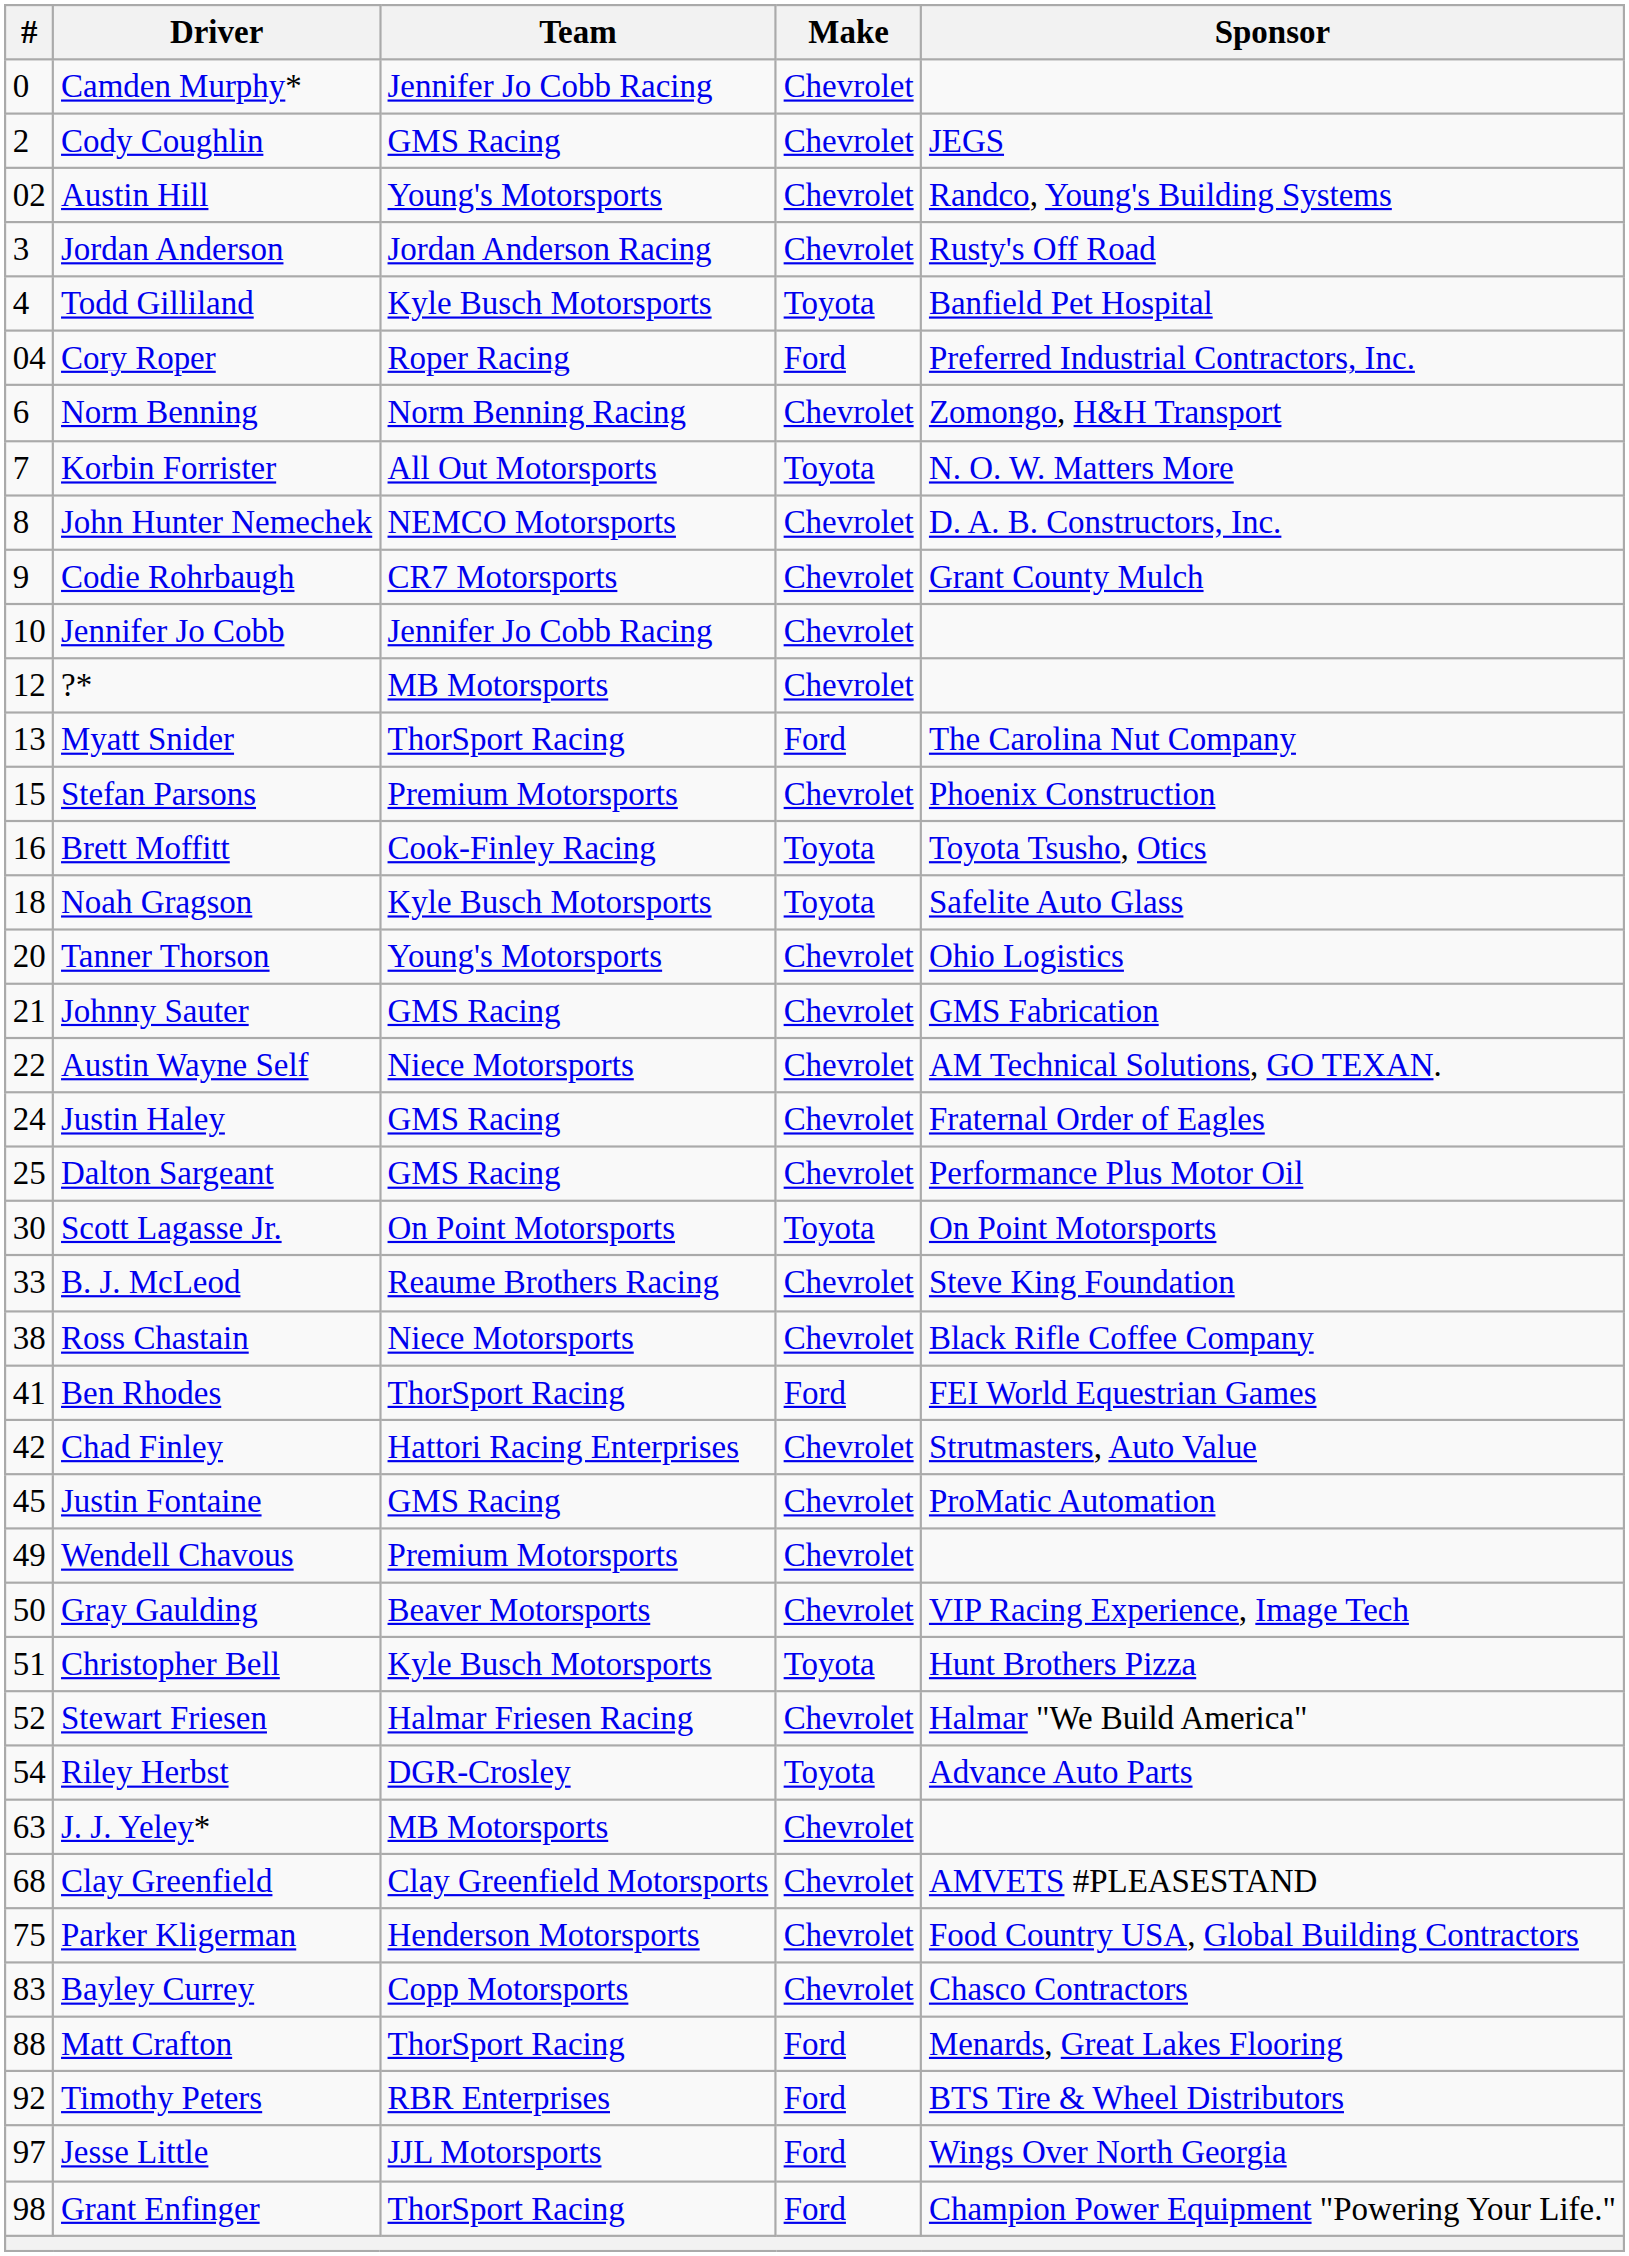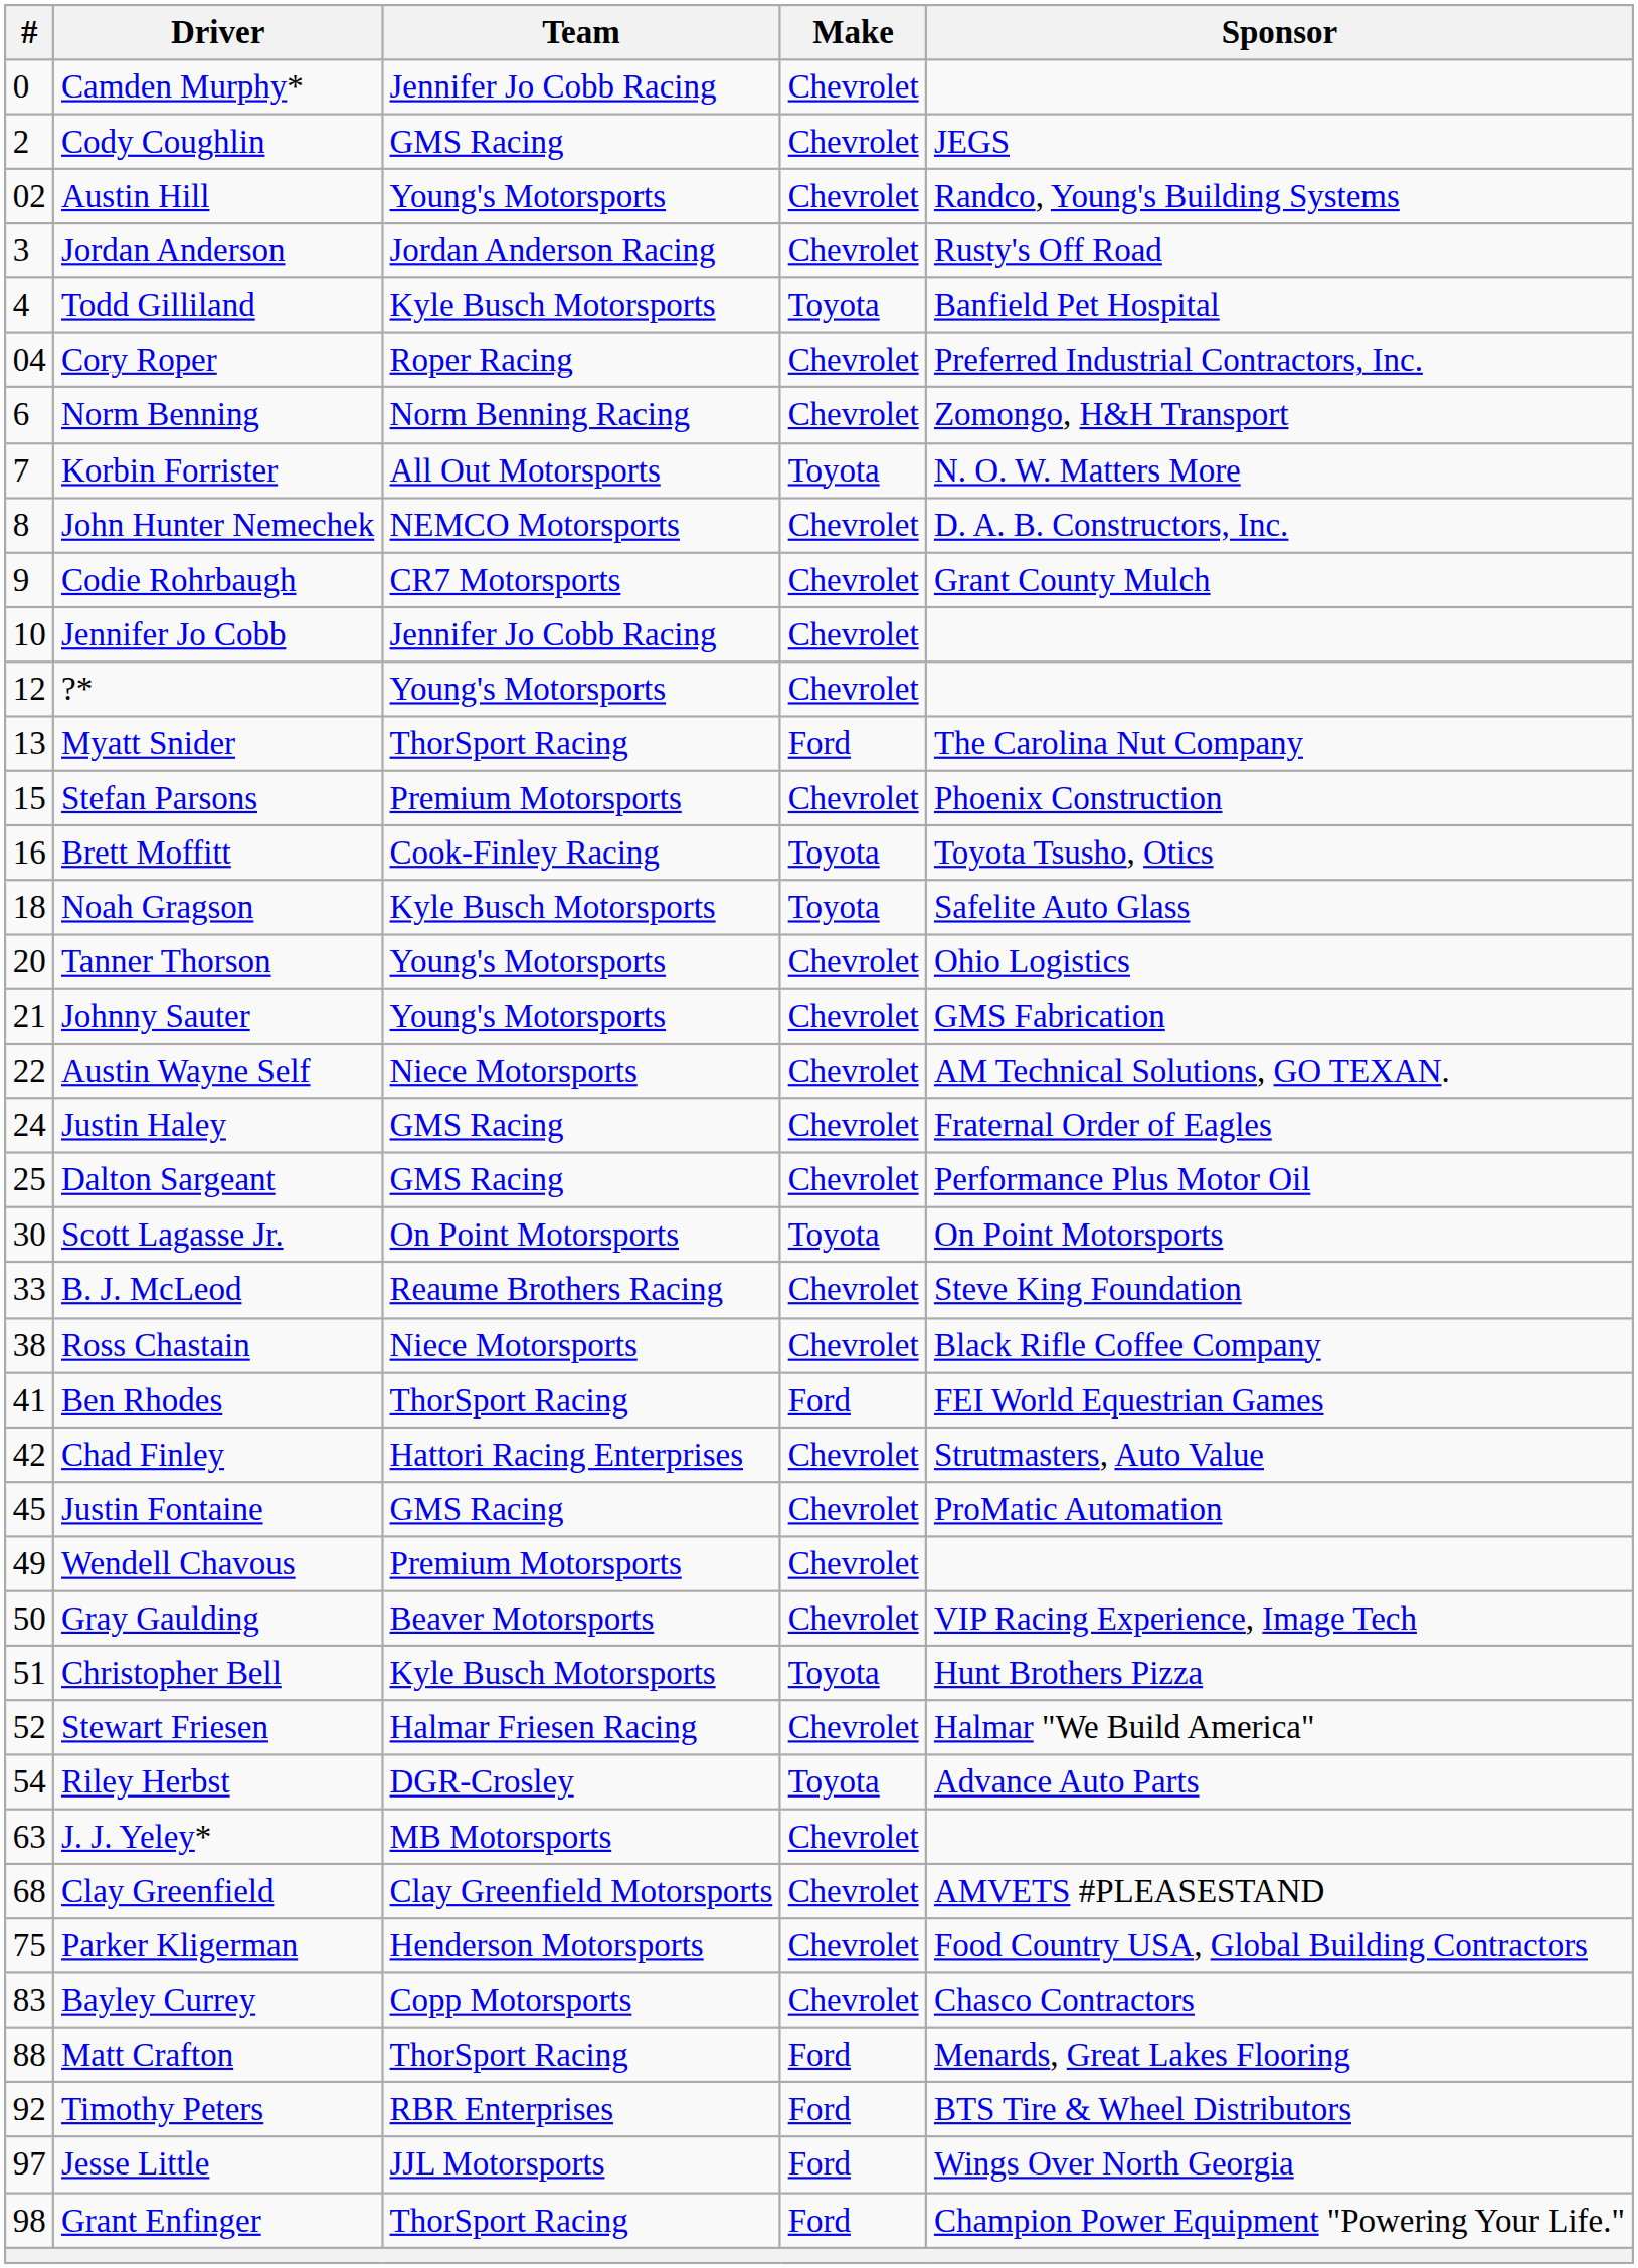Cory Roper | Make: Ford -> Chevrolet
?* | Team: MB Motorsports -> Young's Motorsports
Johnny Sauter | Team: GMS Racing -> Young's Motorsports
